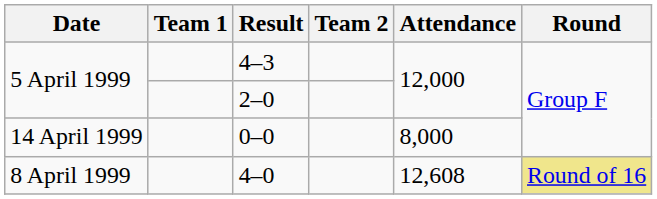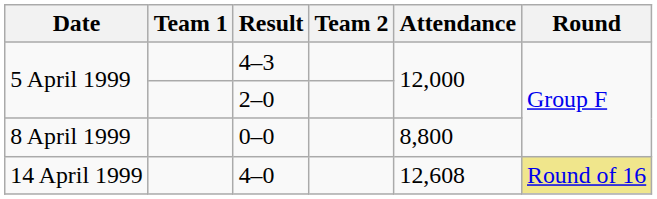0–0 | Date: 14 April 1999 -> 8 April 1999
0–0 | Attendance: 8,000 -> 8,800
4–0 | Date: 8 April 1999 -> 14 April 1999
